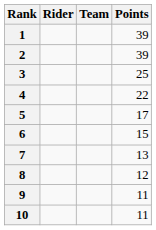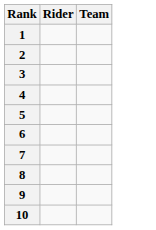- column: Points | 39 | 39 | 25 | 22 | 17 | 15 | 13 | 12 | 11 | 11
